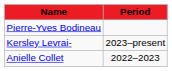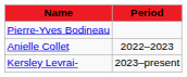rows swapped: Anielle Collet <-> Kersley Levrai-
